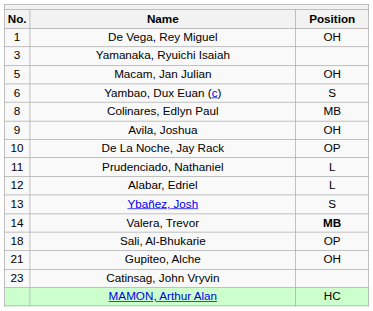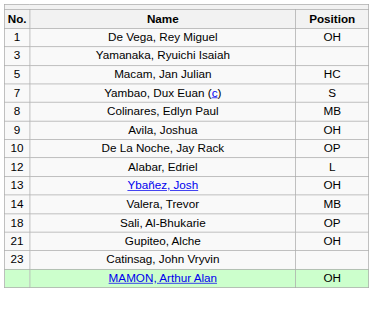Macam, Jan Julian | Position: OH -> HC
Yambao, Dux Euan (c) | No.: 6 -> 7
- row: 11 | Prudenciado, Nathaniel | L
Ybañez, Josh | Position: S -> OH
Valera, Trevor | Position: bold -> normal
MAMON, Arthur Alan | Position: HC -> OH
